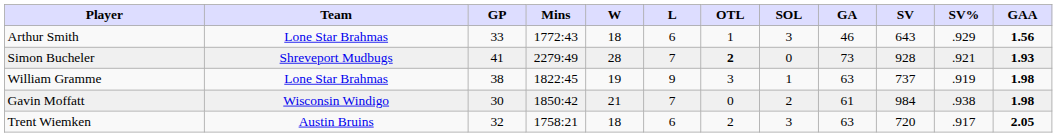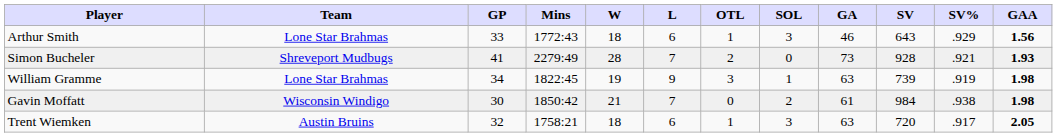Simon Bucheler | OTL: bold -> normal
William Gramme | GP: 38 -> 34
William Gramme | SV: 737 -> 739
Trent Wiemken | OTL: 2 -> 1
